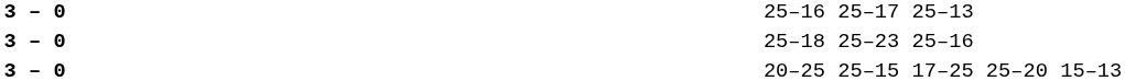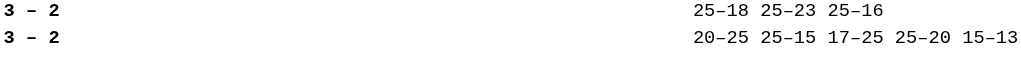- row: 3 – 0 | 25–16 25–17 25–13
25–18 25–23 25–16 | column 2: 3 – 0 -> 3 – 2
20–25 25–15 17–25 25–20 15–13 | column 2: 3 – 0 -> 3 – 2
